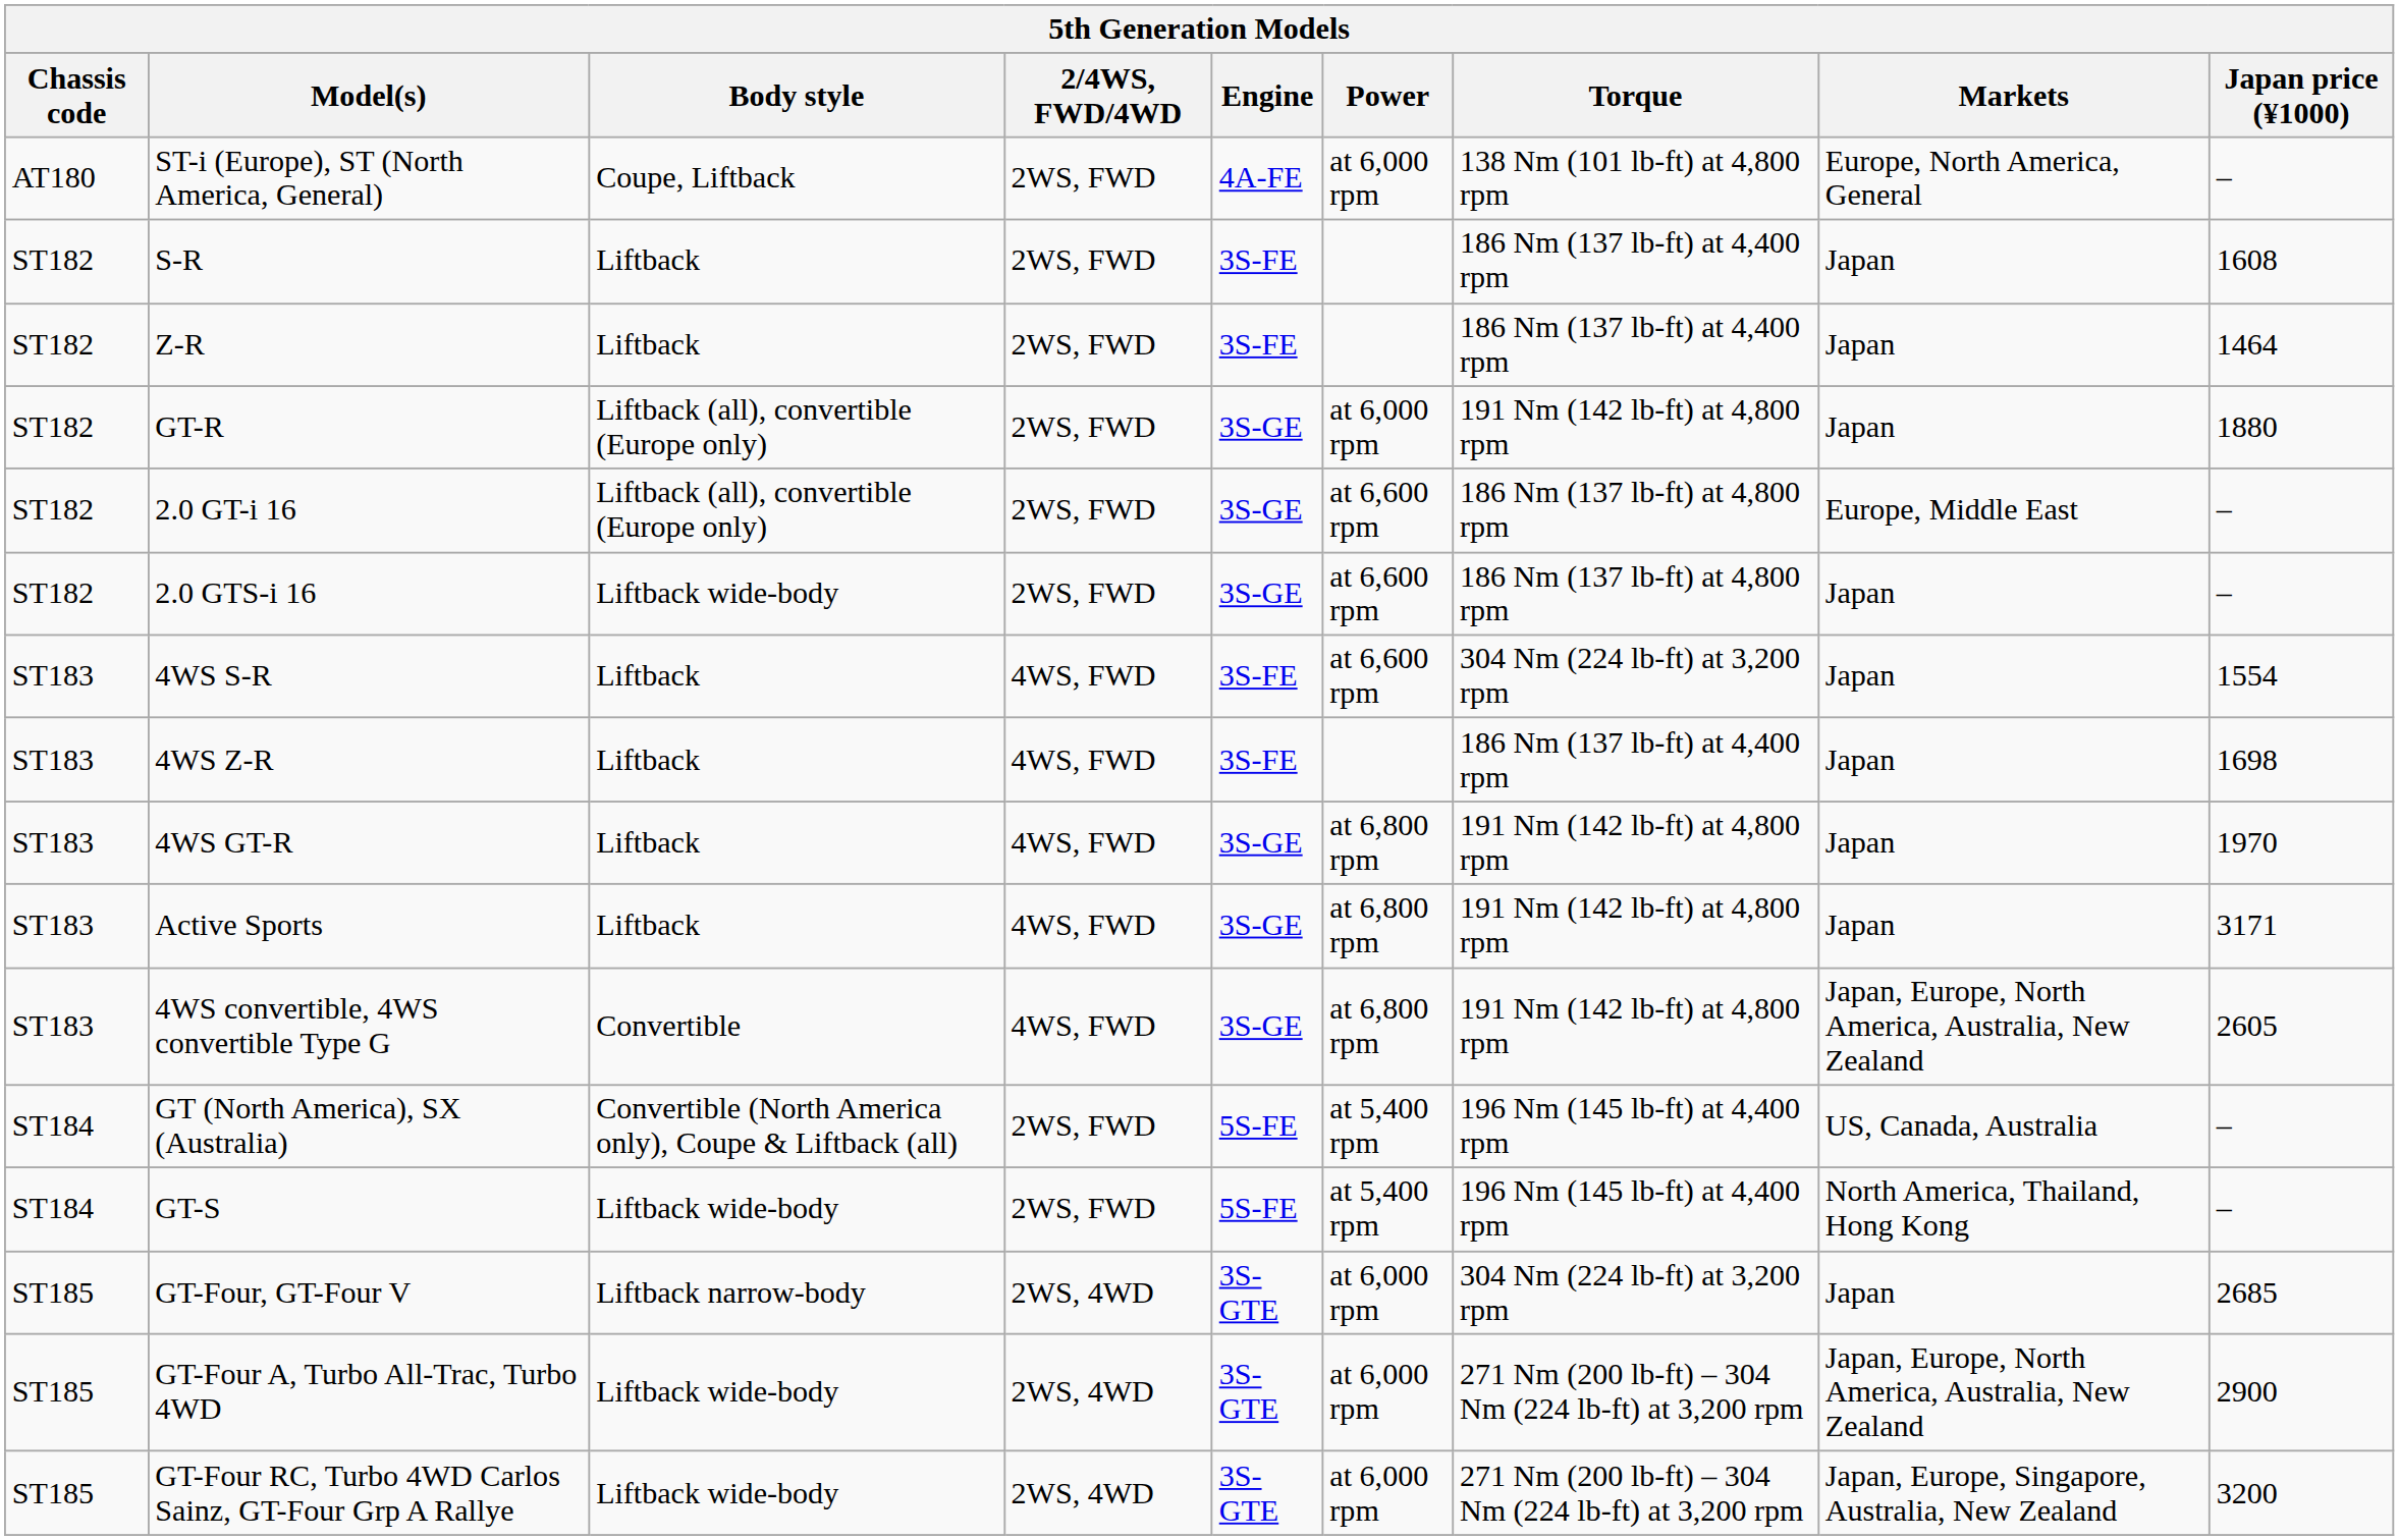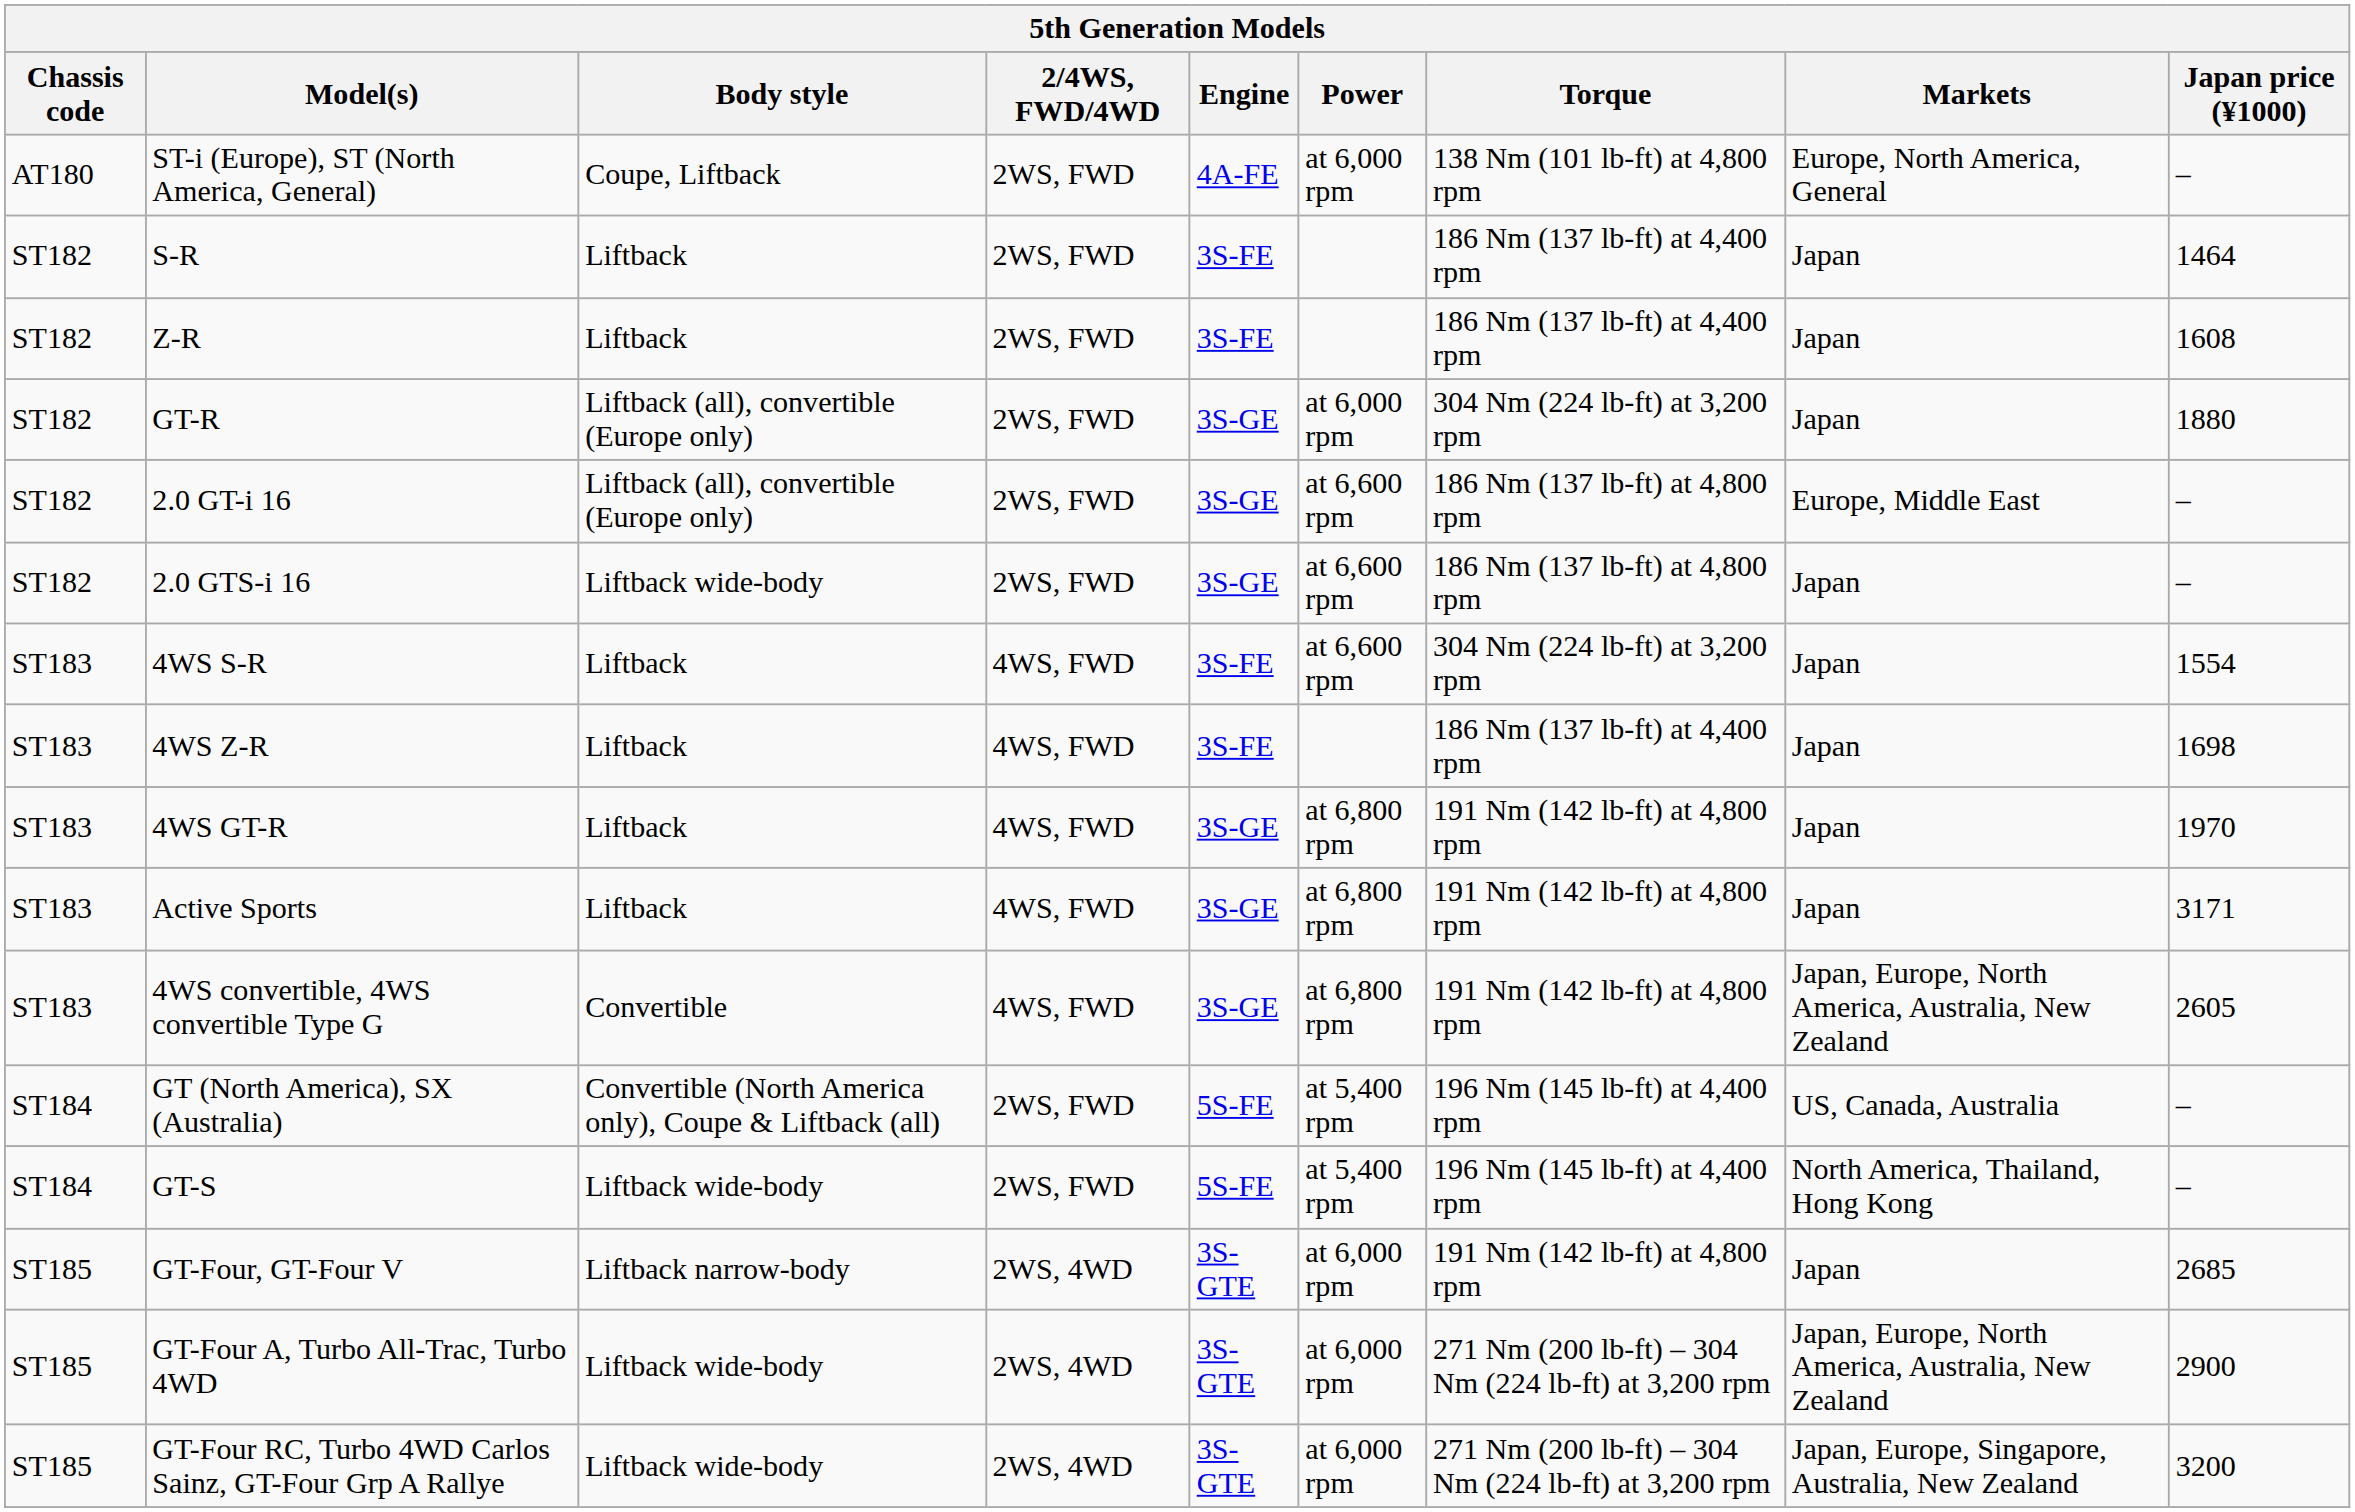S-R | Japan price (¥1000): 1608 -> 1464
Z-R | Japan price (¥1000): 1464 -> 1608
GT-R | Torque: 191 Nm (142 lb-ft) at 4,800 rpm -> 304 Nm (224 lb-ft) at 3,200 rpm
GT-Four, GT-Four V | Torque: 304 Nm (224 lb-ft) at 3,200 rpm -> 191 Nm (142 lb-ft) at 4,800 rpm
